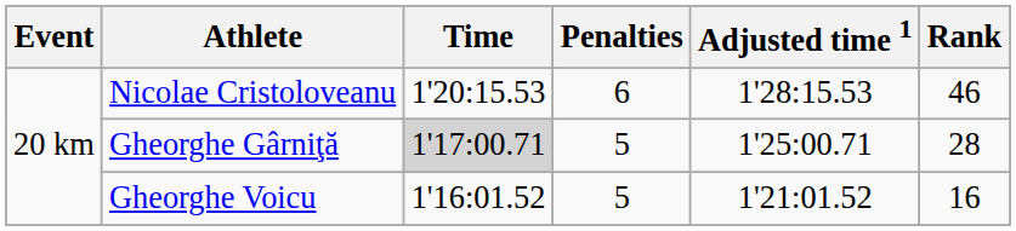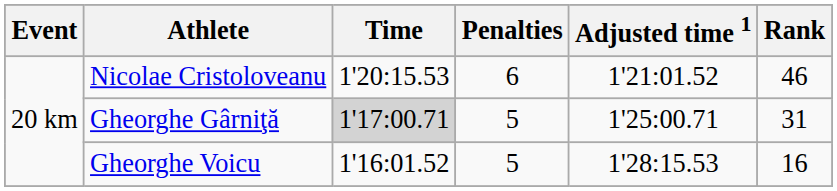Nicolae Cristoloveanu | Adjusted time 1: 1'28:15.53 -> 1'21:01.52
Gheorghe Gârniţă | Rank: 28 -> 31
Gheorghe Voicu | Adjusted time 1: 1'21:01.52 -> 1'28:15.53
